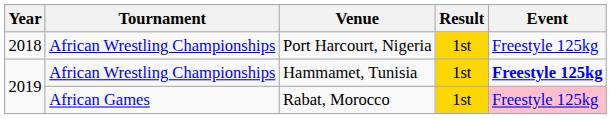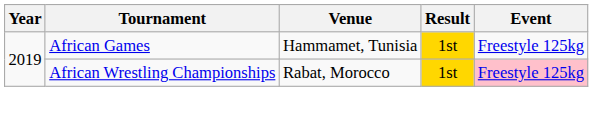- row: 2018 | African Wrestling Championships | Port Harcourt, Nigeria | 1st | Freestyle 125kg
Hammamet, Tunisia | Tournament: African Wrestling Championships -> African Games
Hammamet, Tunisia | Event: bold -> normal
Rabat, Morocco | Tournament: African Games -> African Wrestling Championships
